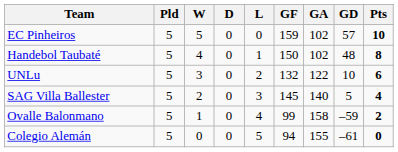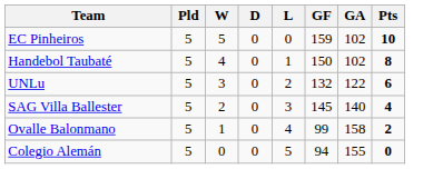- column: GD | 57 | 48 | 10 | 5 | –59 | –61
